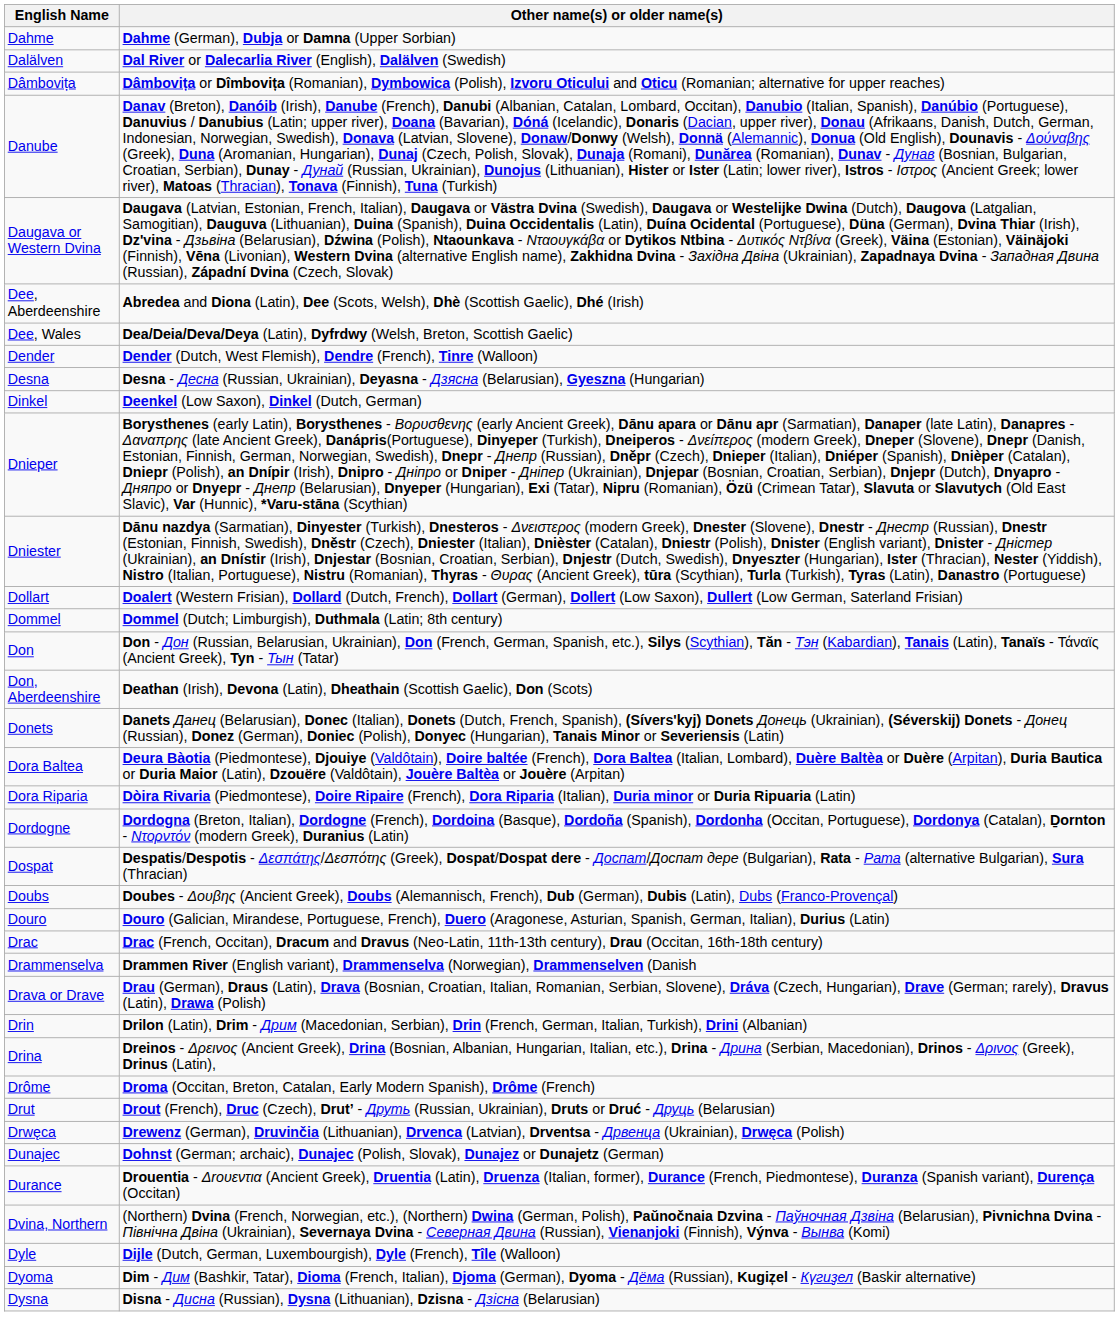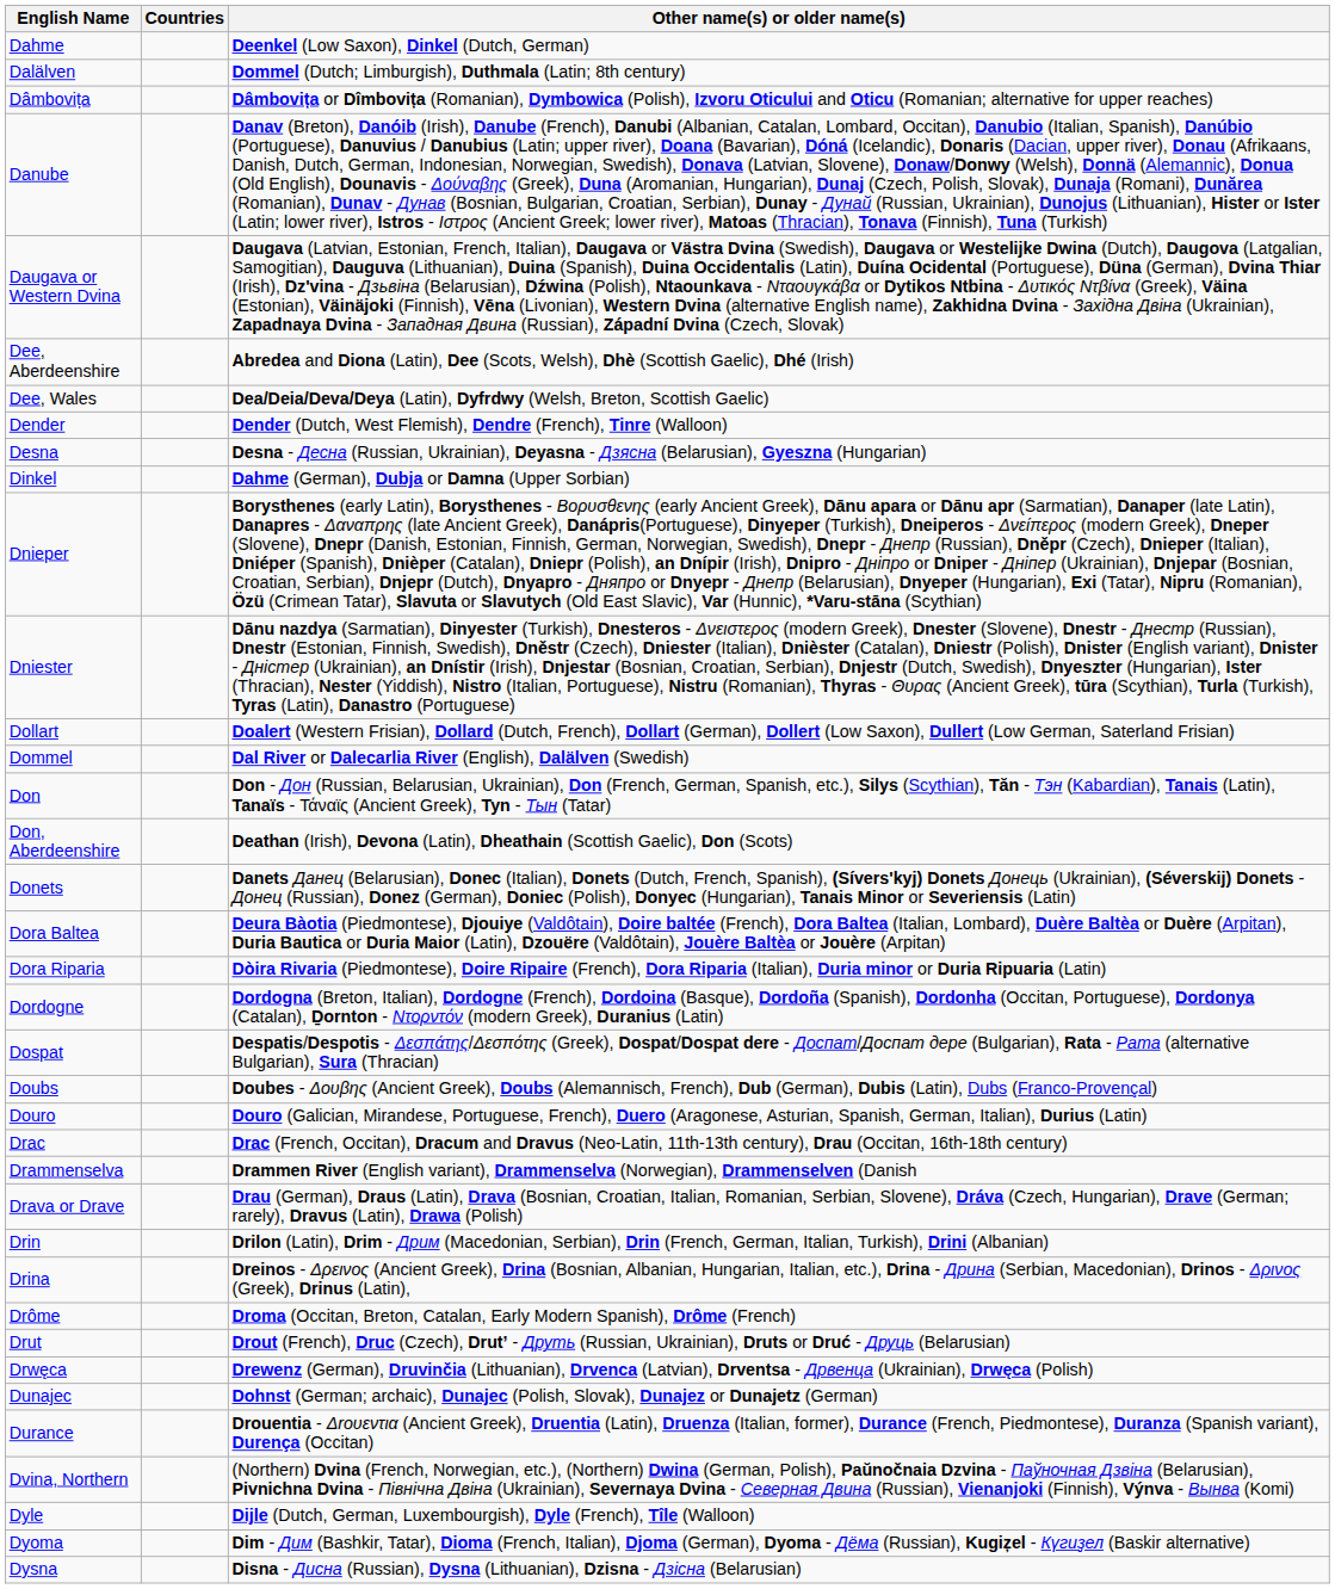+ column: Countries
Dahme | Other name(s) or older name(s): Dahme (German), Dubja or Damna (Upper Sorbian) -> Deenkel (Low Saxon), Dinkel (Dutch, German)
Dalälven | Other name(s) or older name(s): Dal River or Dalecarlia River (English), Dalälven (Swedish) -> Dommel (Dutch; Limburgish), Duthmala (Latin; 8th century)
Dinkel | Other name(s) or older name(s): Deenkel (Low Saxon), Dinkel (Dutch, German) -> Dahme (German), Dubja or Damna (Upper Sorbian)
Dommel | Other name(s) or older name(s): Dommel (Dutch; Limburgish), Duthmala (Latin; 8th century) -> Dal River or Dalecarlia River (English), Dalälven (Swedish)
